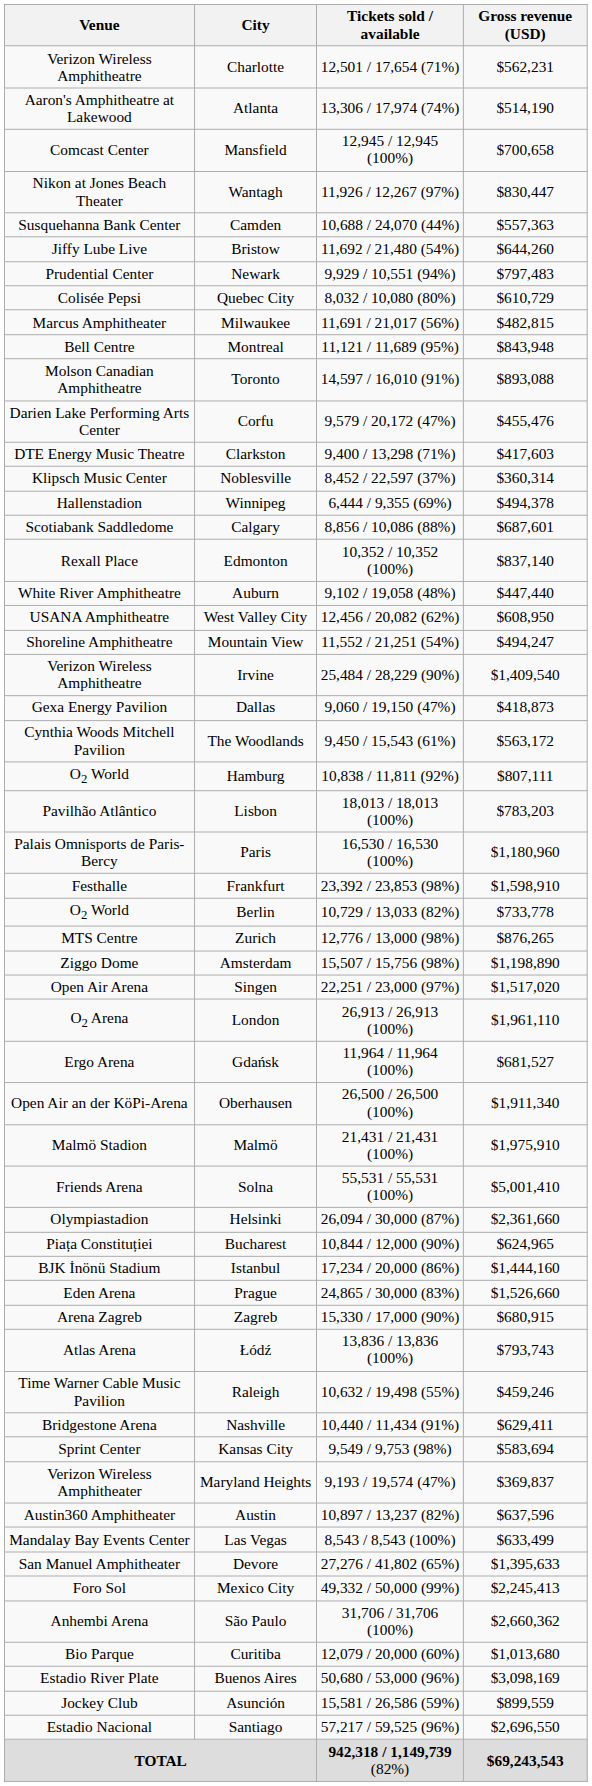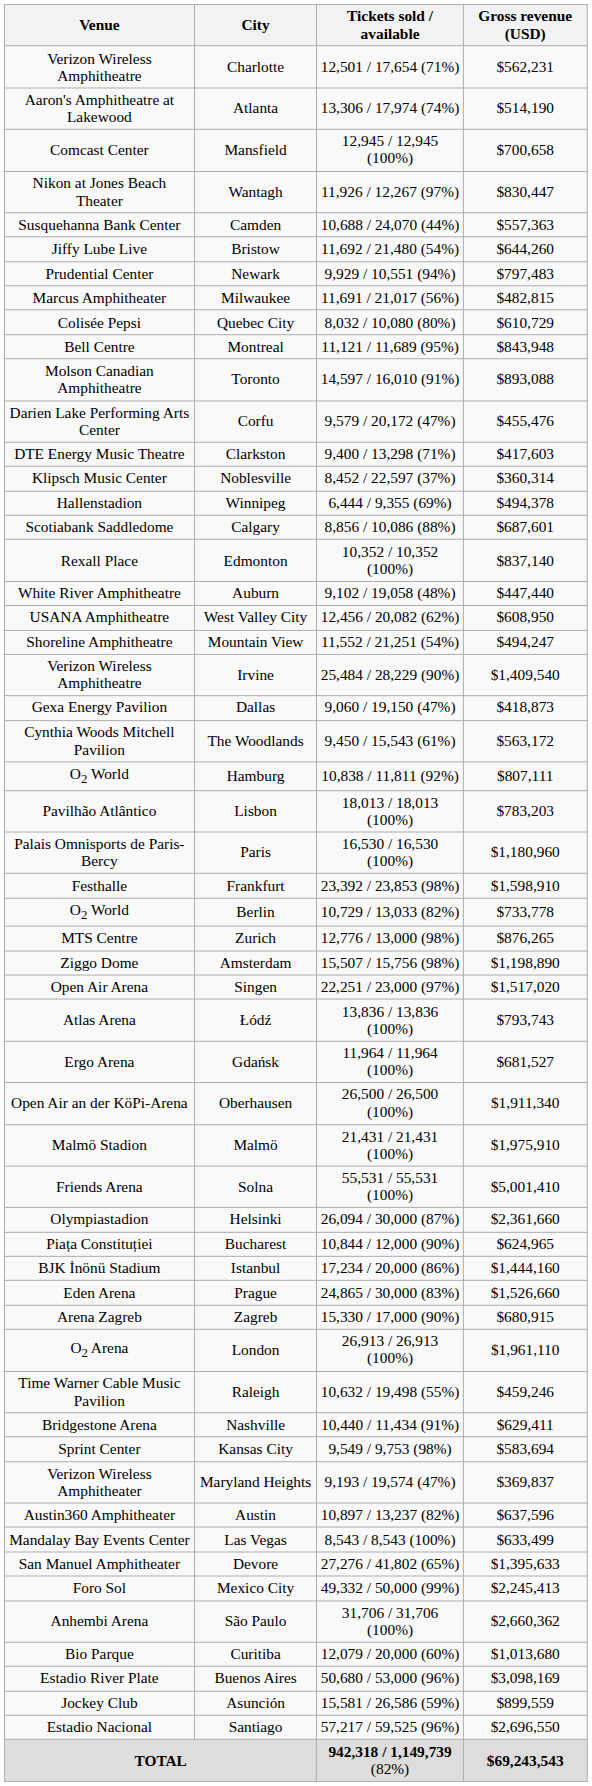rows swapped: Milwaukee <-> Quebec City
rows swapped: Łódź <-> London
